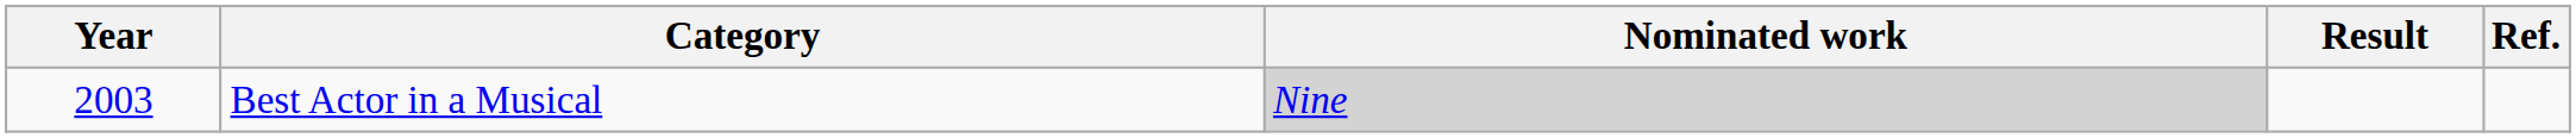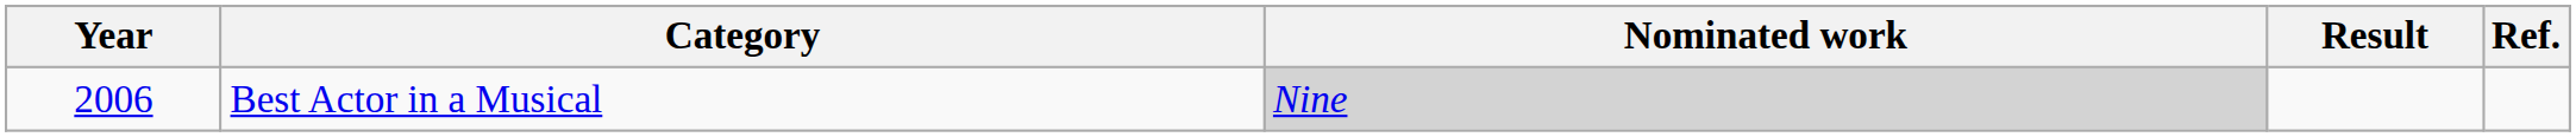Best Actor in a Musical | Year: 2003 -> 2006
